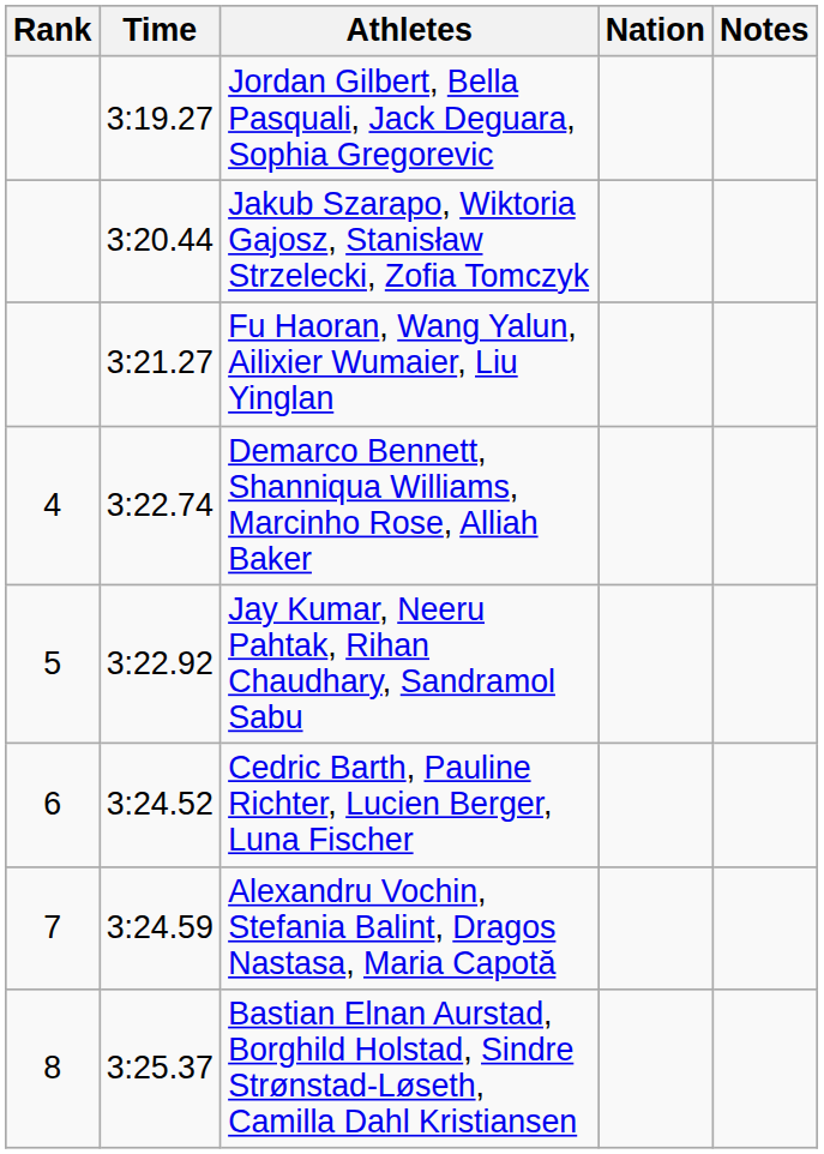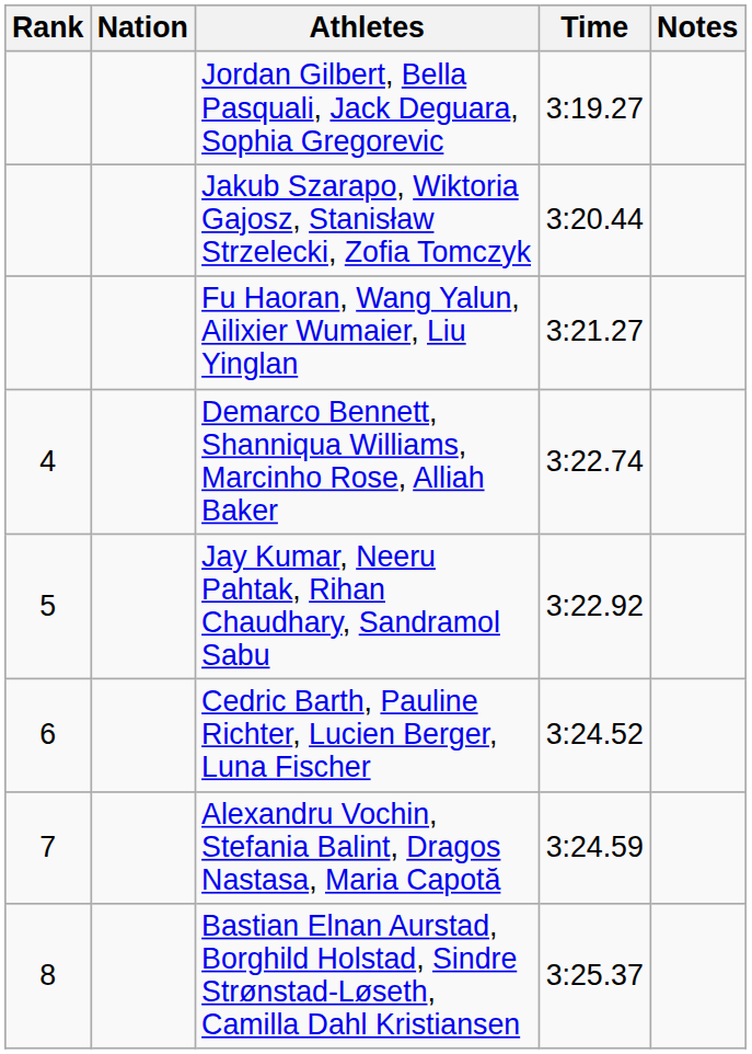columns swapped: Nation <-> Time
